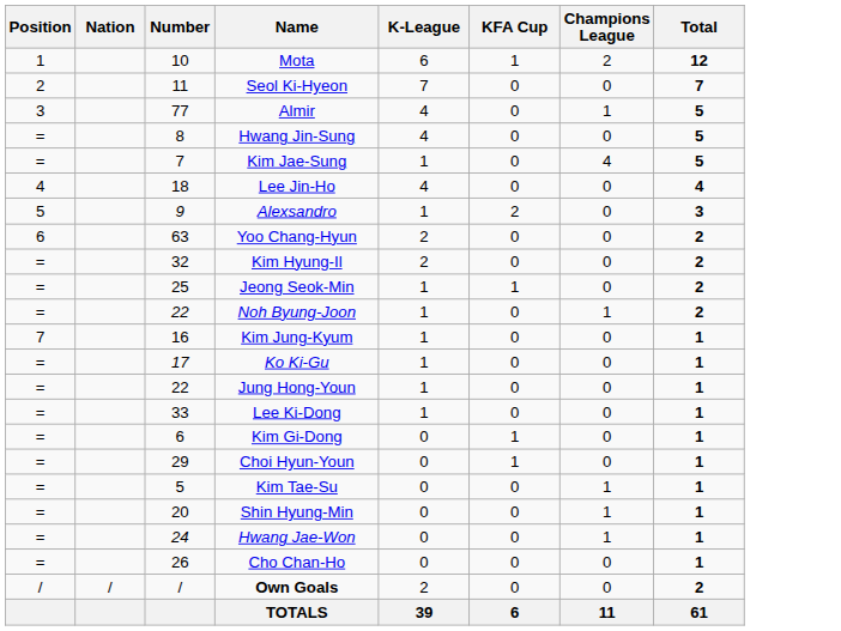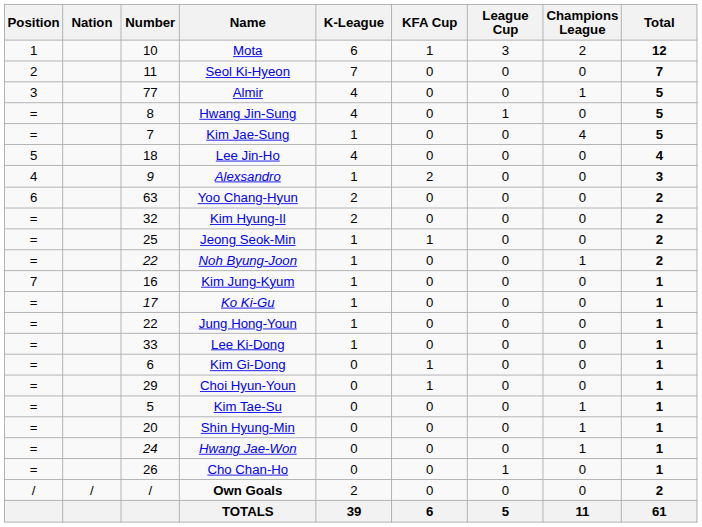+ column: League Cup | 3 | 0 | 0 | 1 | 0 | 0 | 0 | 0 | 0 | 0 | 0 | 0 | 0 | 0 | 0 | 0 | 0 | 0 | 0 | 0 | 1 | 0 | 5
Lee Jin-Ho | Position: 4 -> 5
Alexsandro | Position: 5 -> 4
